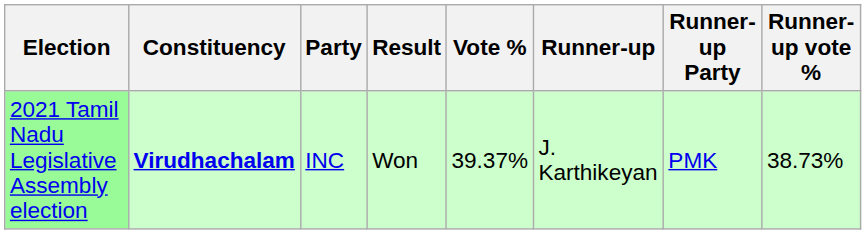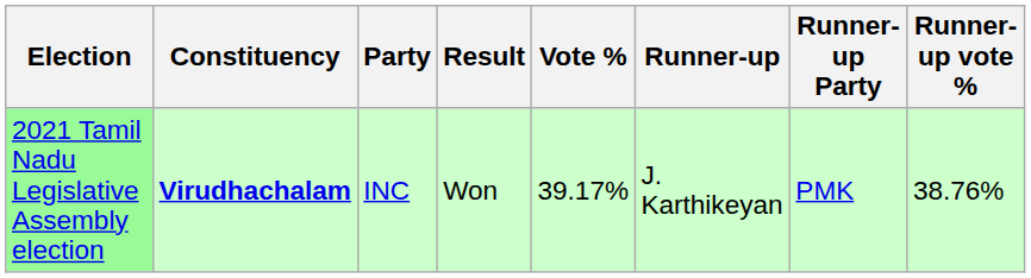2021 Tamil Nadu Legislative Assembly election | Vote %: 39.37% -> 39.17%
2021 Tamil Nadu Legislative Assembly election | Runner-up vote %: 38.73% -> 38.76%
